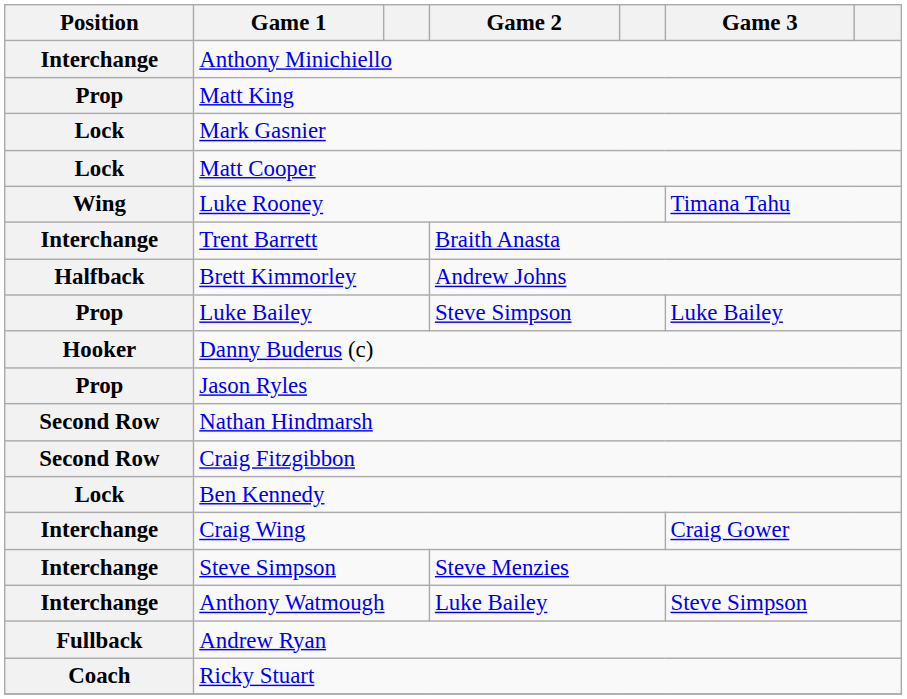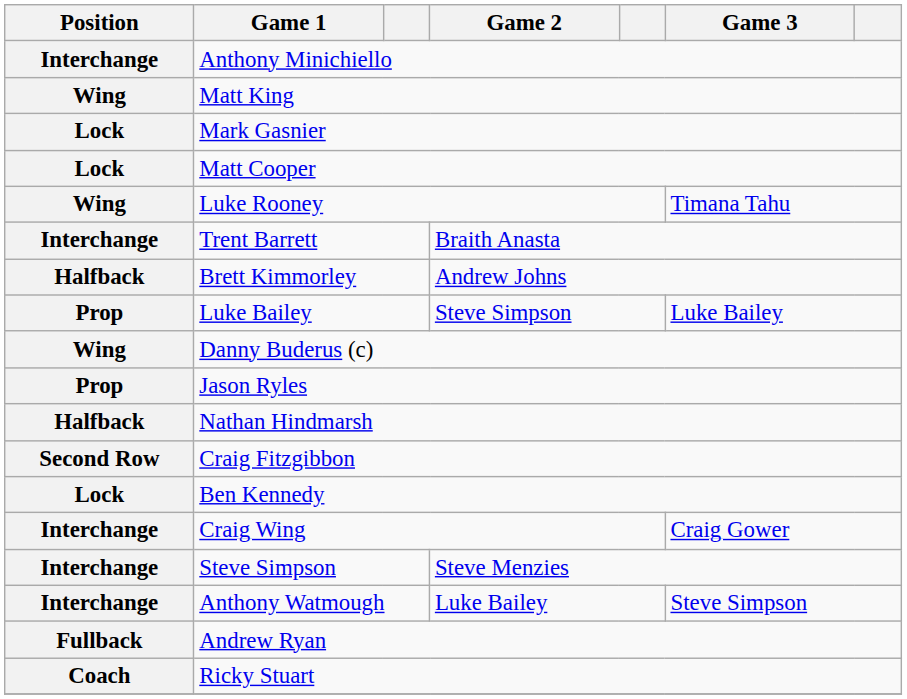Matt King | Position: Prop -> Wing
Danny Buderus (c) | Position: Hooker -> Wing
Nathan Hindmarsh | Position: Second Row -> Halfback
